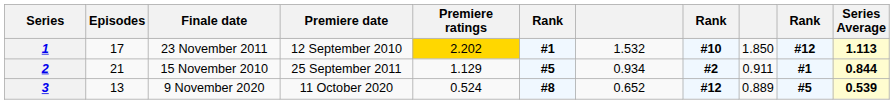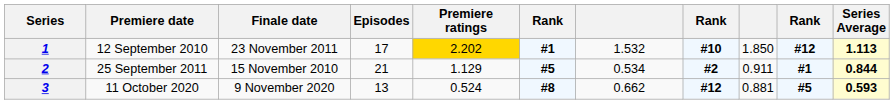columns swapped: Premiere date <-> Episodes
2 | column 7: 0.934 -> 0.534
3 | column 7: 0.652 -> 0.662
3 | column 9: 0.889 -> 0.881
3 | Series Average: 0.539 -> 0.593
